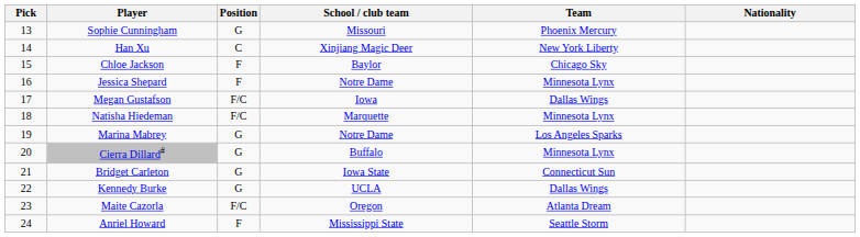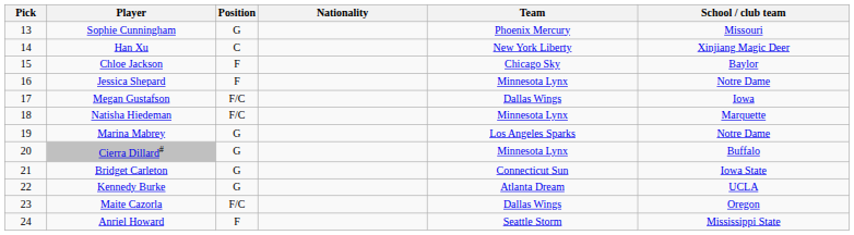columns swapped: Nationality <-> School / club team
Kennedy Burke | Team: Dallas Wings -> Atlanta Dream
Maite Cazorla | Team: Atlanta Dream -> Dallas Wings
